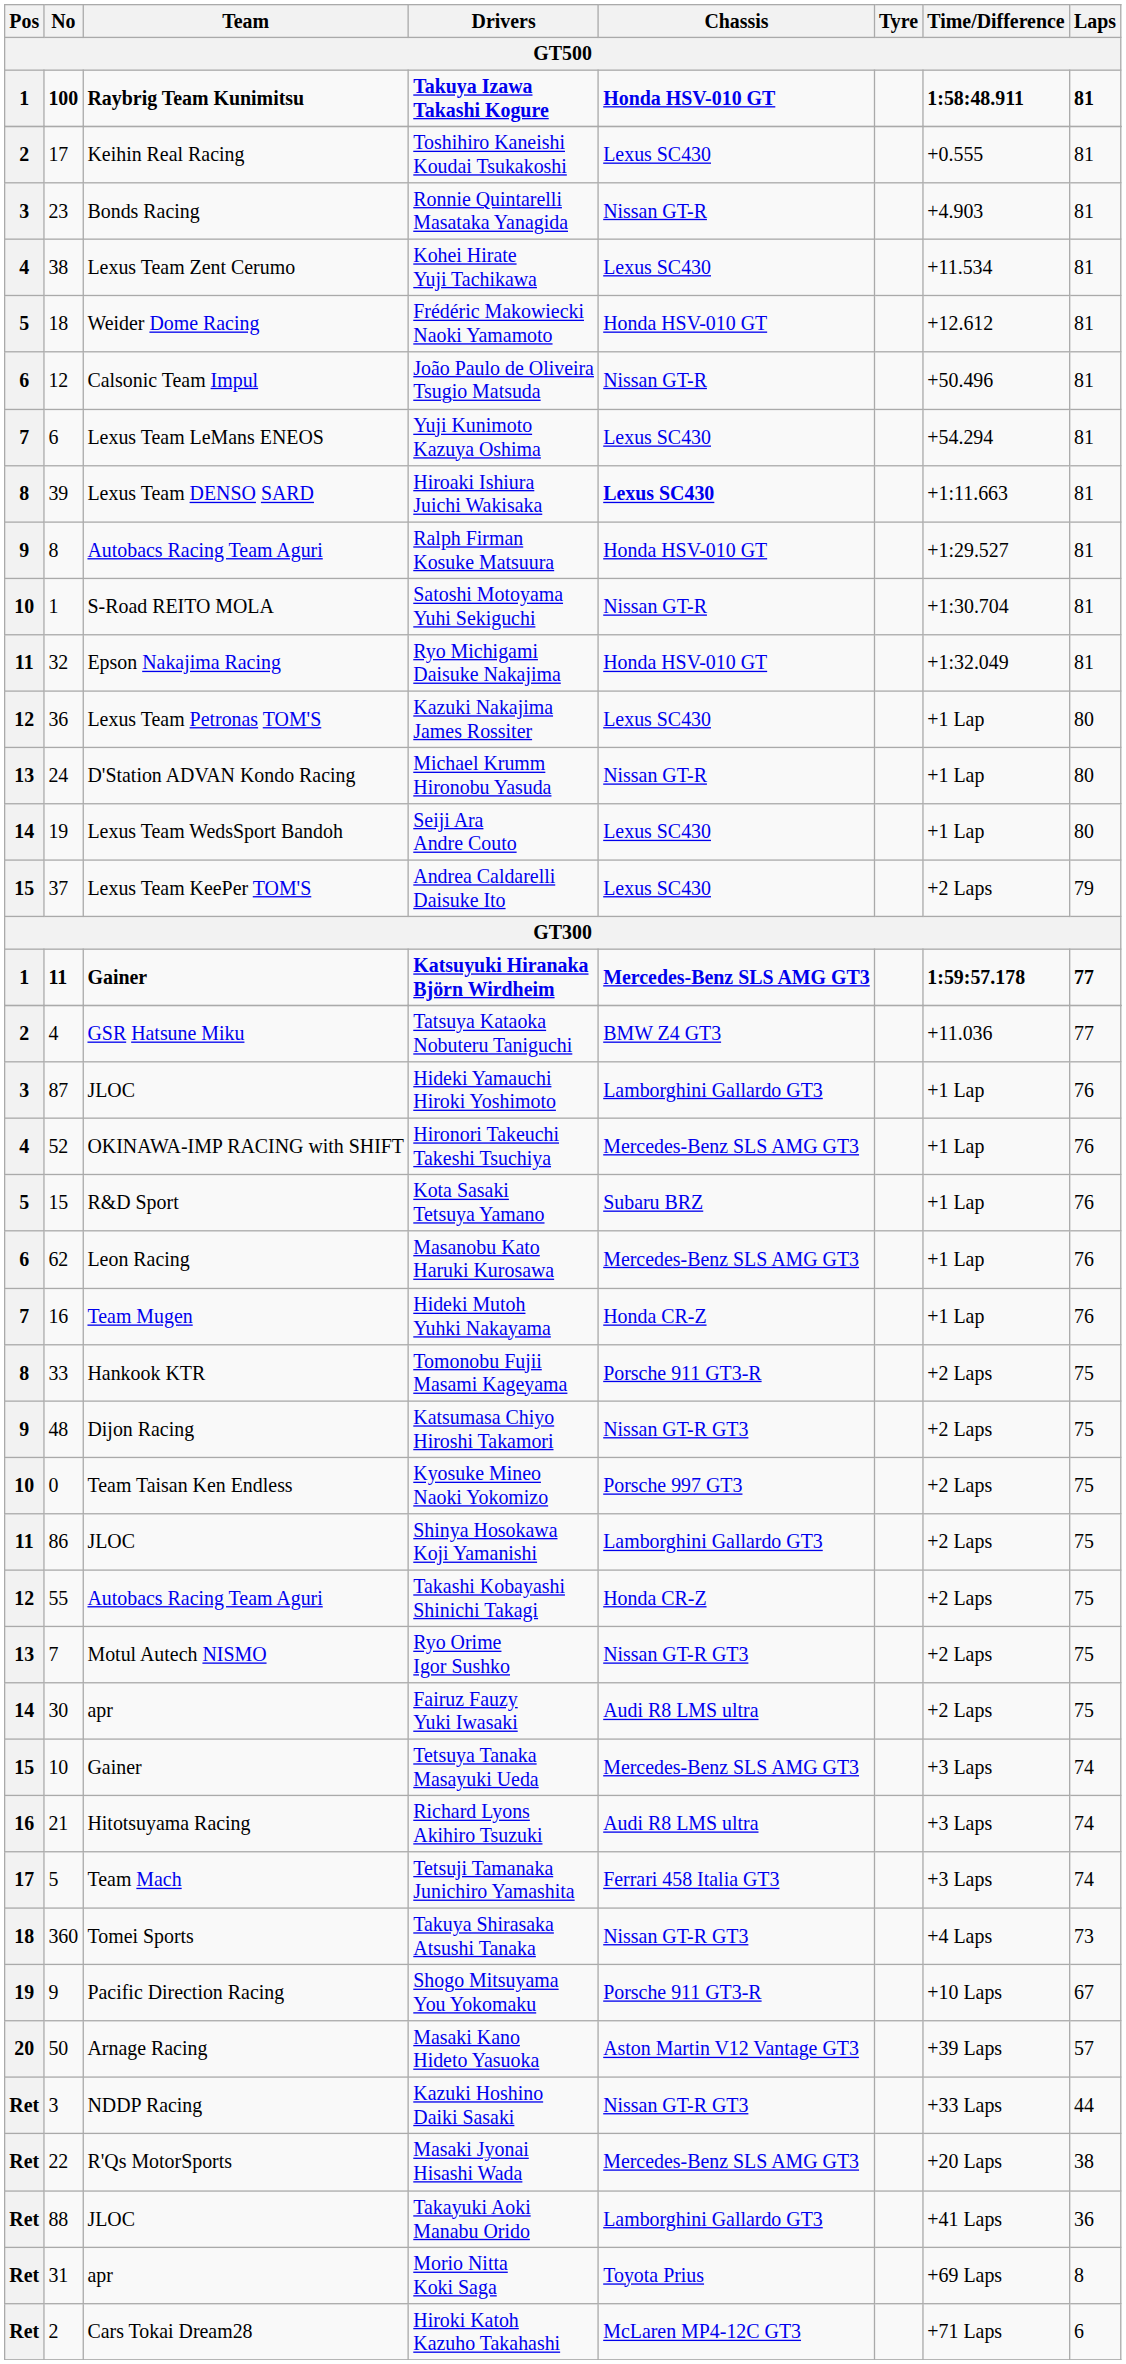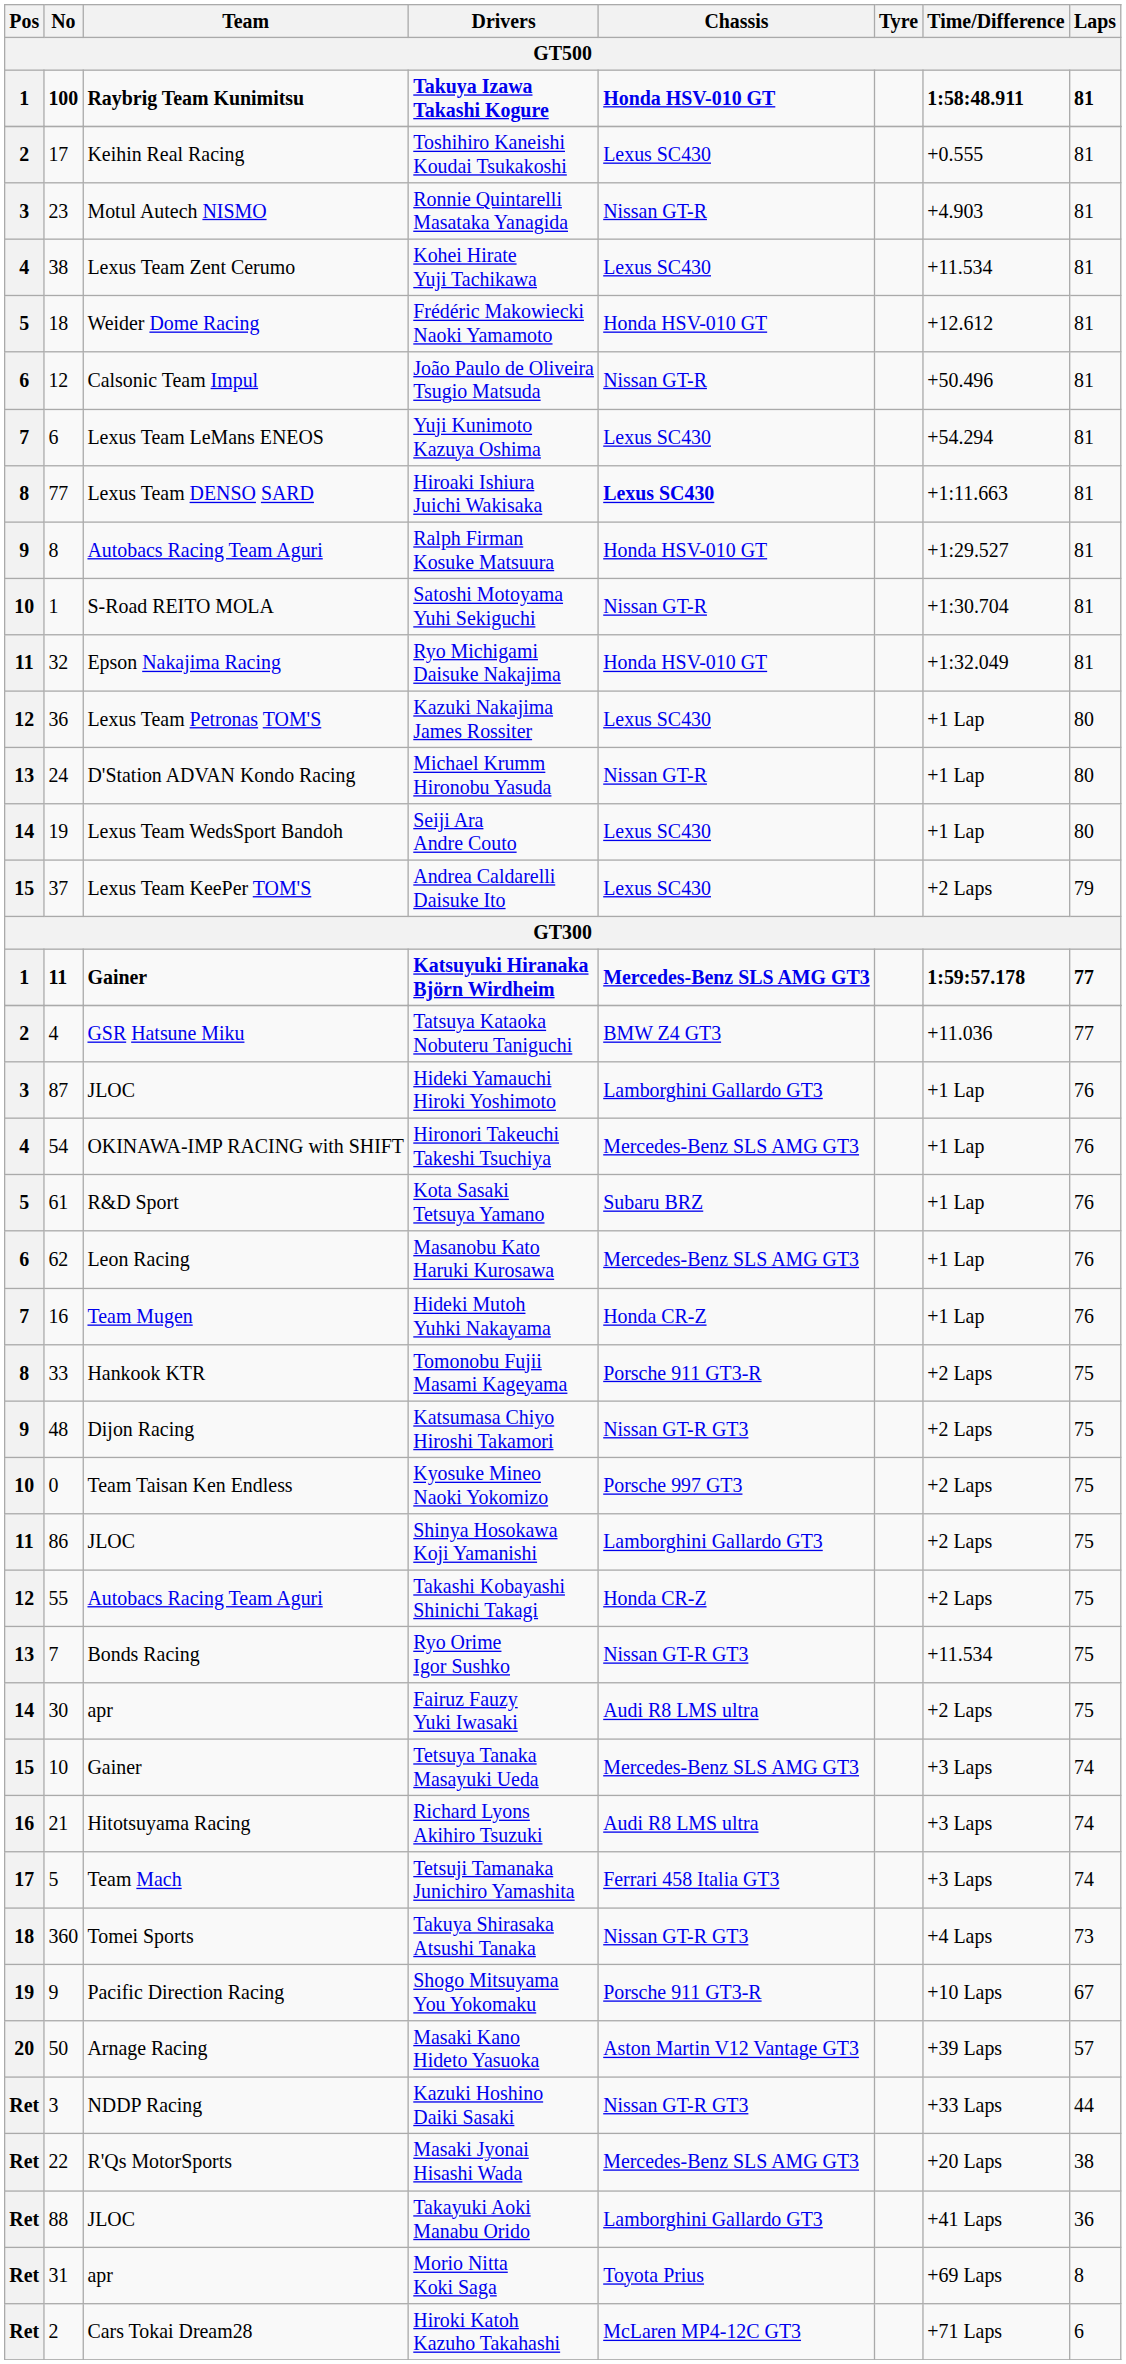Ronnie Quintarelli Masataka Yanagida | Team: Bonds Racing -> Motul Autech NISMO
Hiroaki Ishiura Juichi Wakisaka | No: 39 -> 77
Hironori Takeuchi Takeshi Tsuchiya | No: 52 -> 54
Kota Sasaki Tetsuya Yamano | No: 15 -> 61
Ryo Orime Igor Sushko | Team: Motul Autech NISMO -> Bonds Racing
Ryo Orime Igor Sushko | Time/Difference: +2 Laps -> +11.534
